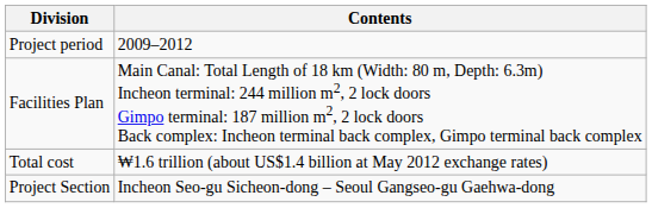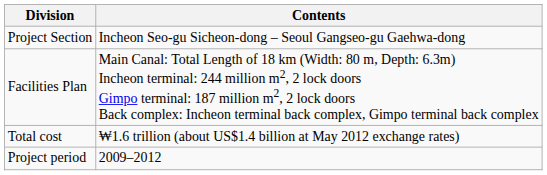rows swapped: Project Section <-> Project period
